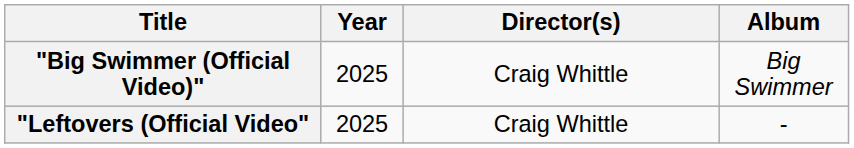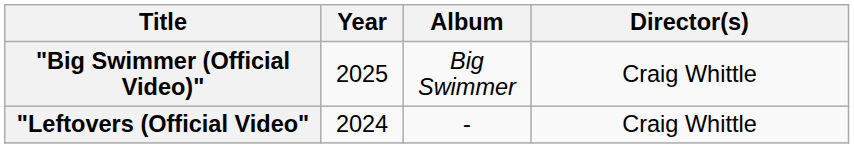columns swapped: Album <-> Director(s)
"Leftovers (Official Video" | Year: 2025 -> 2024
